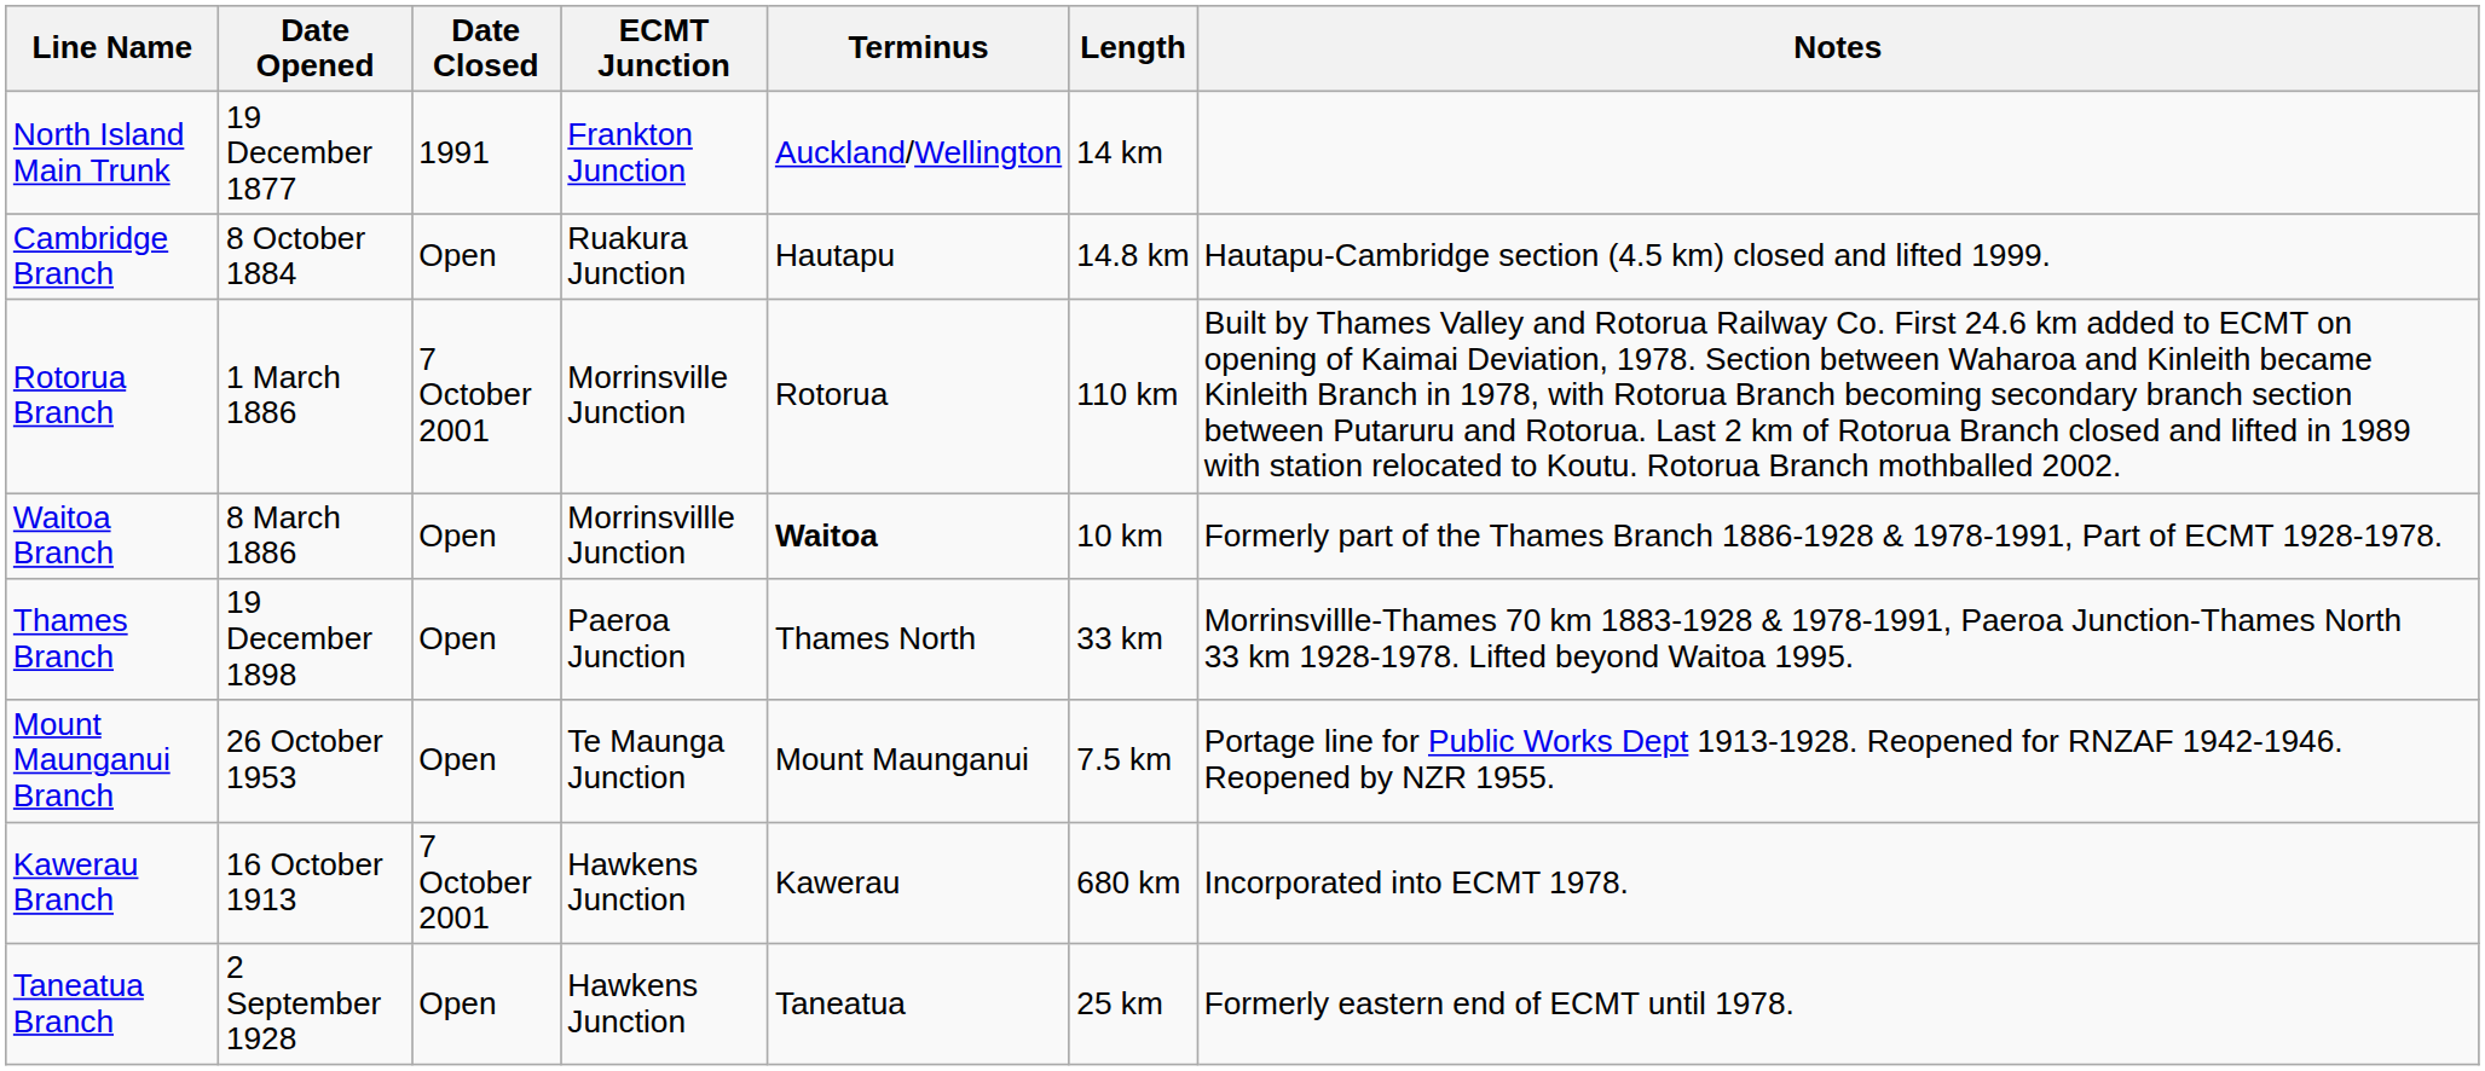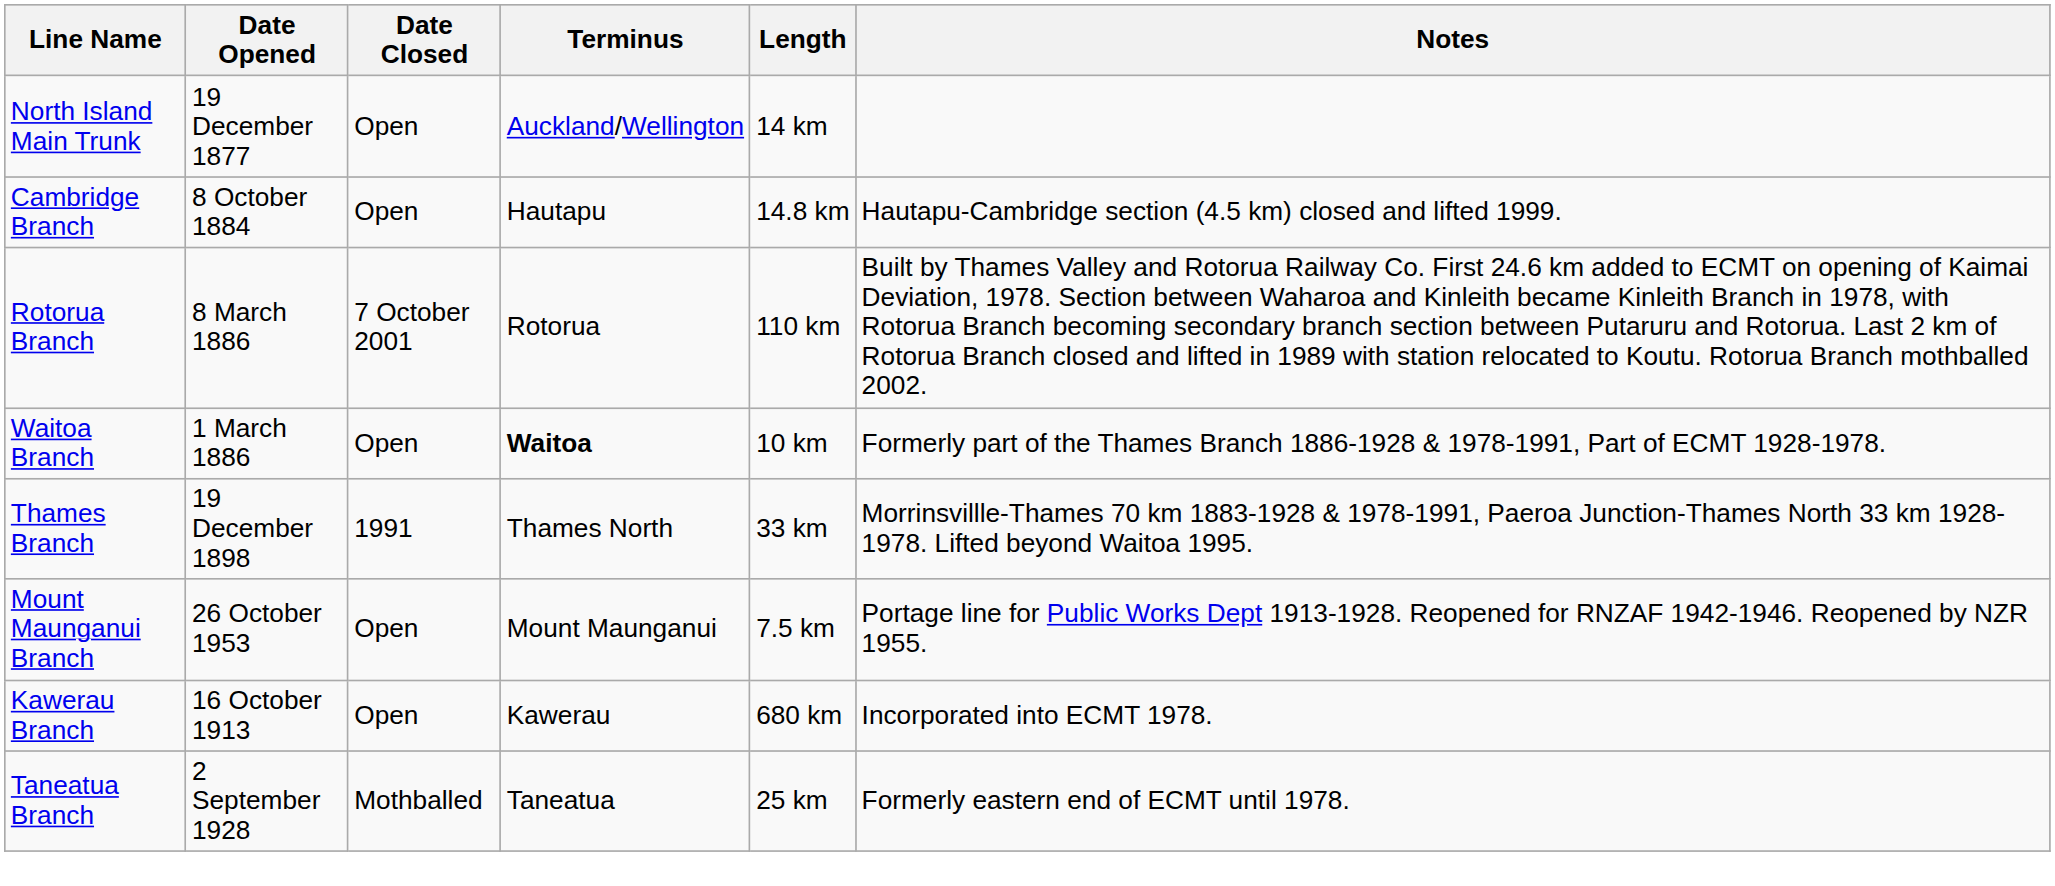- column: ECMT Junction | Frankton Junction | Ruakura Junction | Morrinsville Junction | Morrinsvillle Junction | Paeroa Junction | Te Maunga Junction | Hawkens Junction | Hawkens Junction
North Island Main Trunk | Date Closed: 1991 -> Open
Rotorua Branch | Date Opened: 1 March 1886 -> 8 March 1886
Waitoa Branch | Date Opened: 8 March 1886 -> 1 March 1886
Thames Branch | Date Closed: Open -> 1991
Kawerau Branch | Date Closed: 7 October 2001 -> Open
Taneatua Branch | Date Closed: Open -> Mothballed
